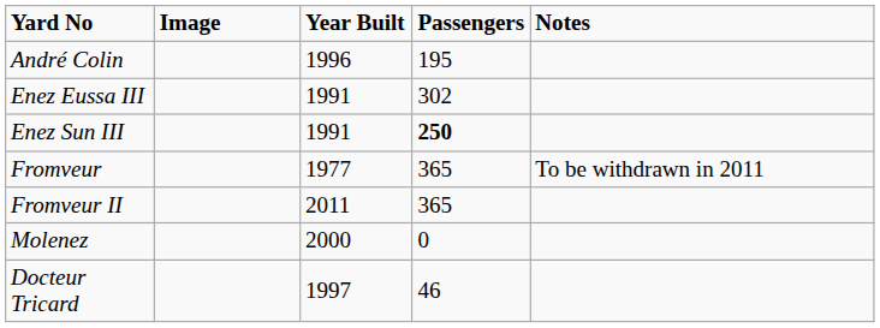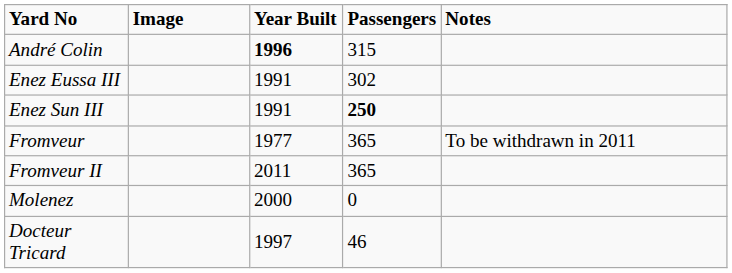André Colin | Year Built: normal -> bold
André Colin | Passengers: 195 -> 315
